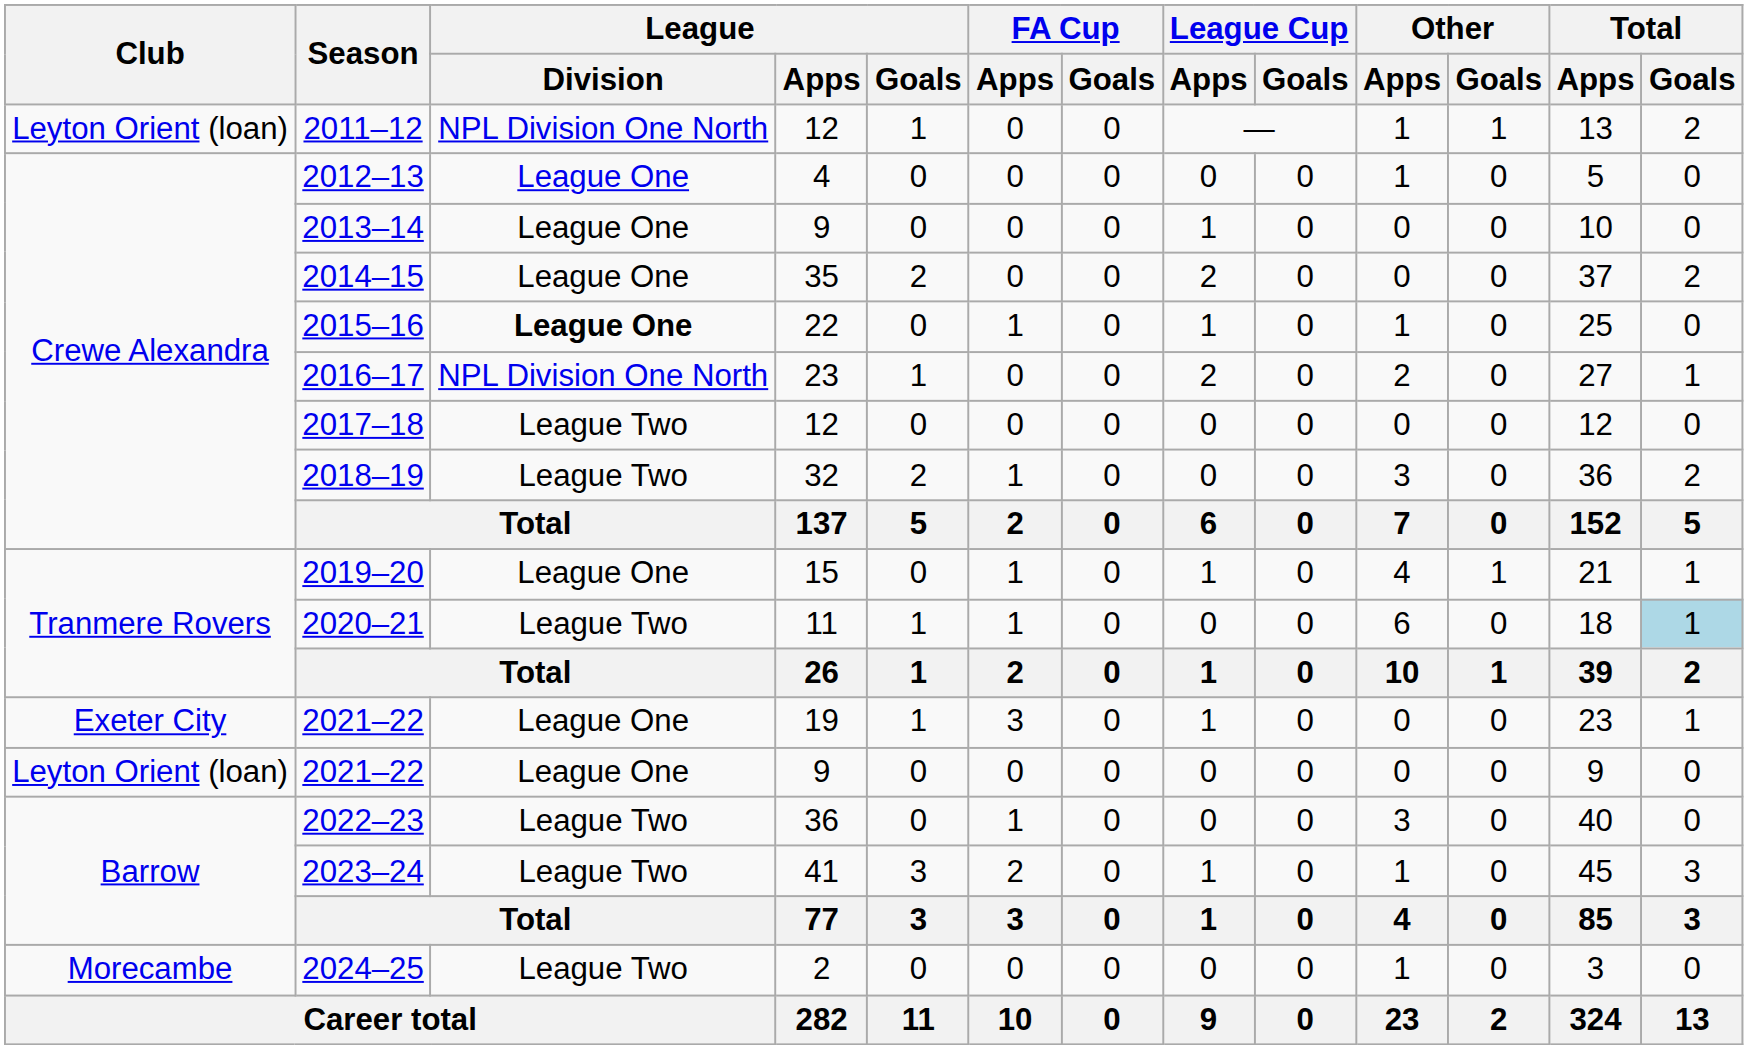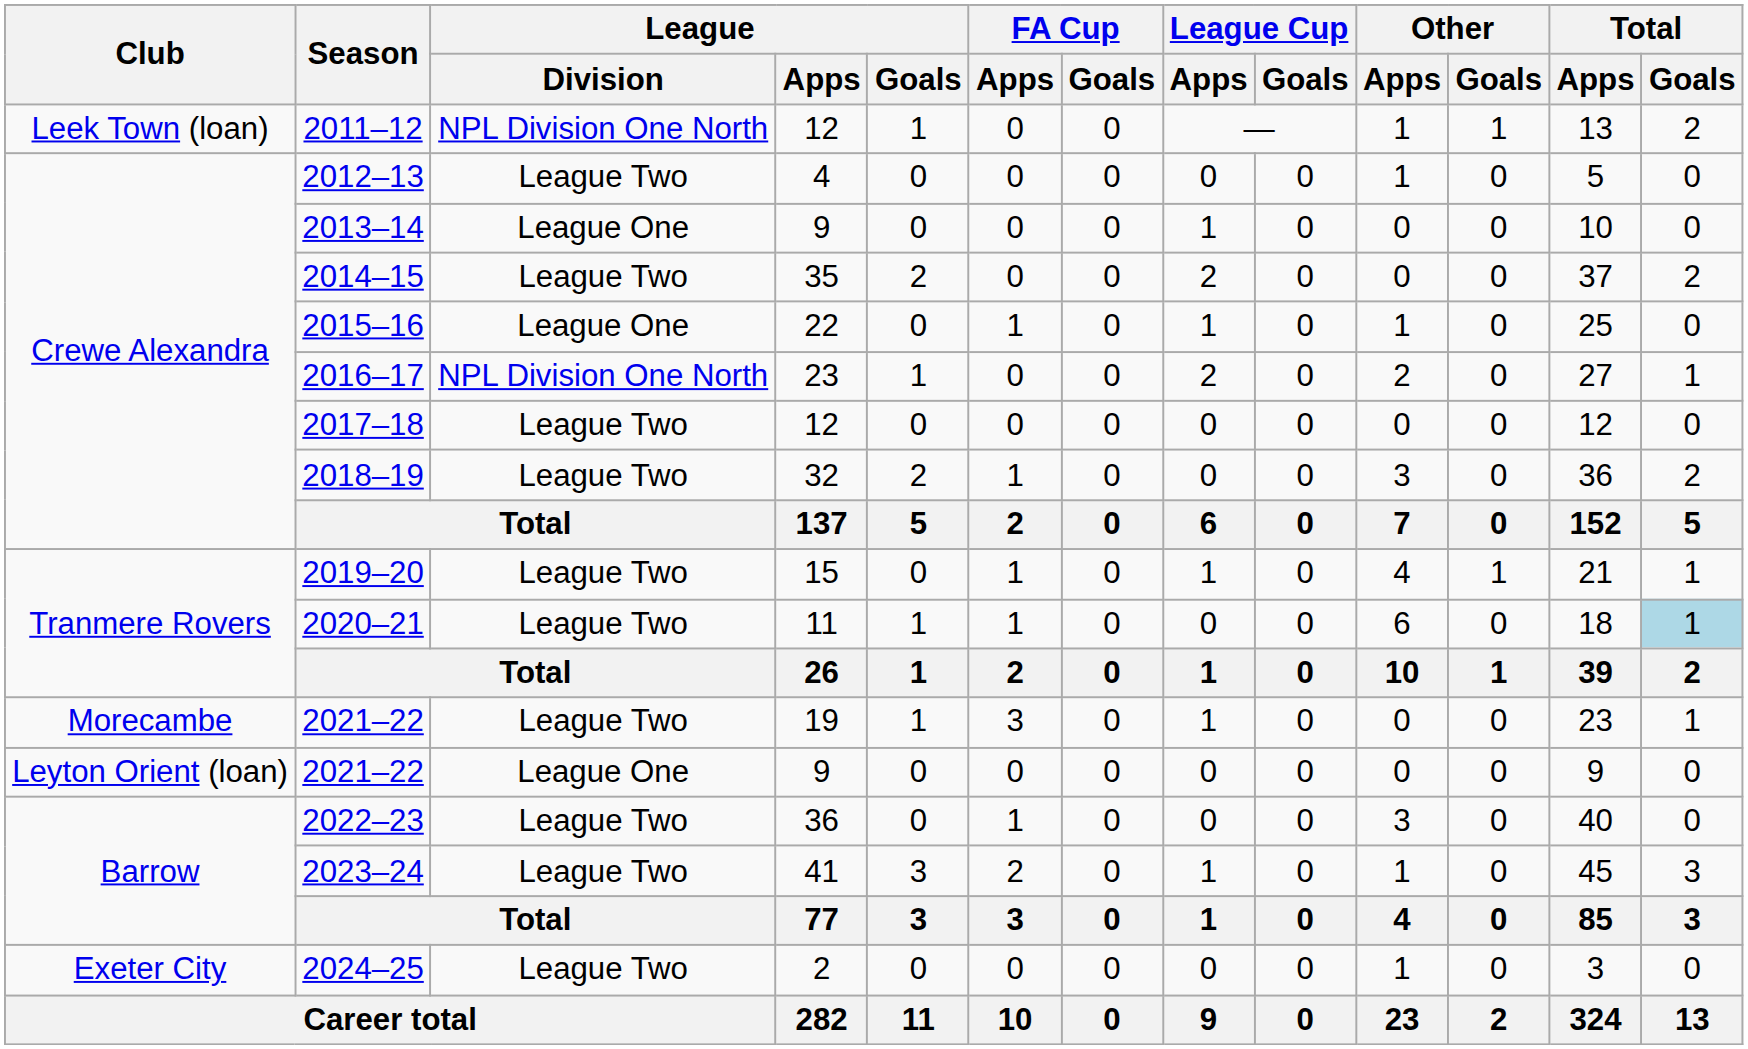2011–12 | Club: Leyton Orient (loan) -> Leek Town (loan)
2012–13 | League / Division: League One -> League Two
2014–15 | League / Division: League One -> League Two
2015–16 | League / Division: bold -> normal
2019–20 | League / Division: League One -> League Two
2021–22 / 19 | Club: Exeter City -> Morecambe
2021–22 / 19 | League / Division: League One -> League Two
2024–25 | Club: Morecambe -> Exeter City
